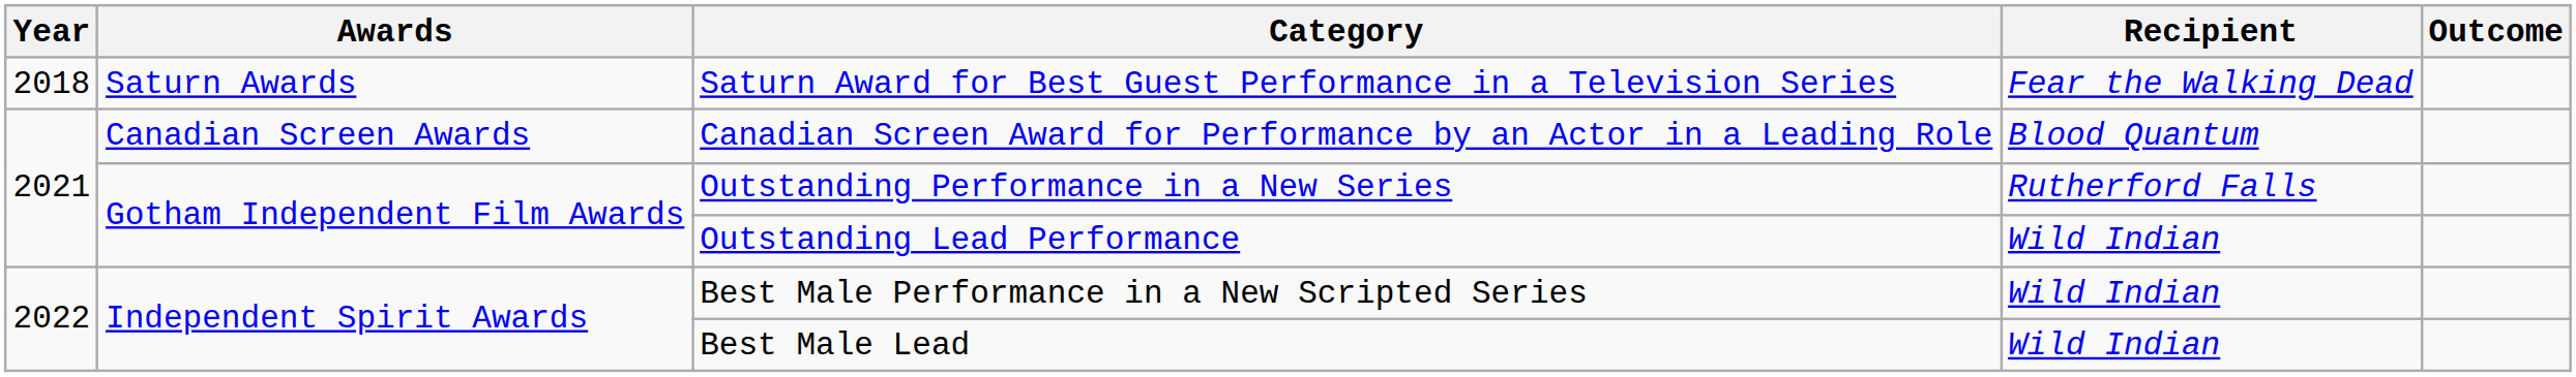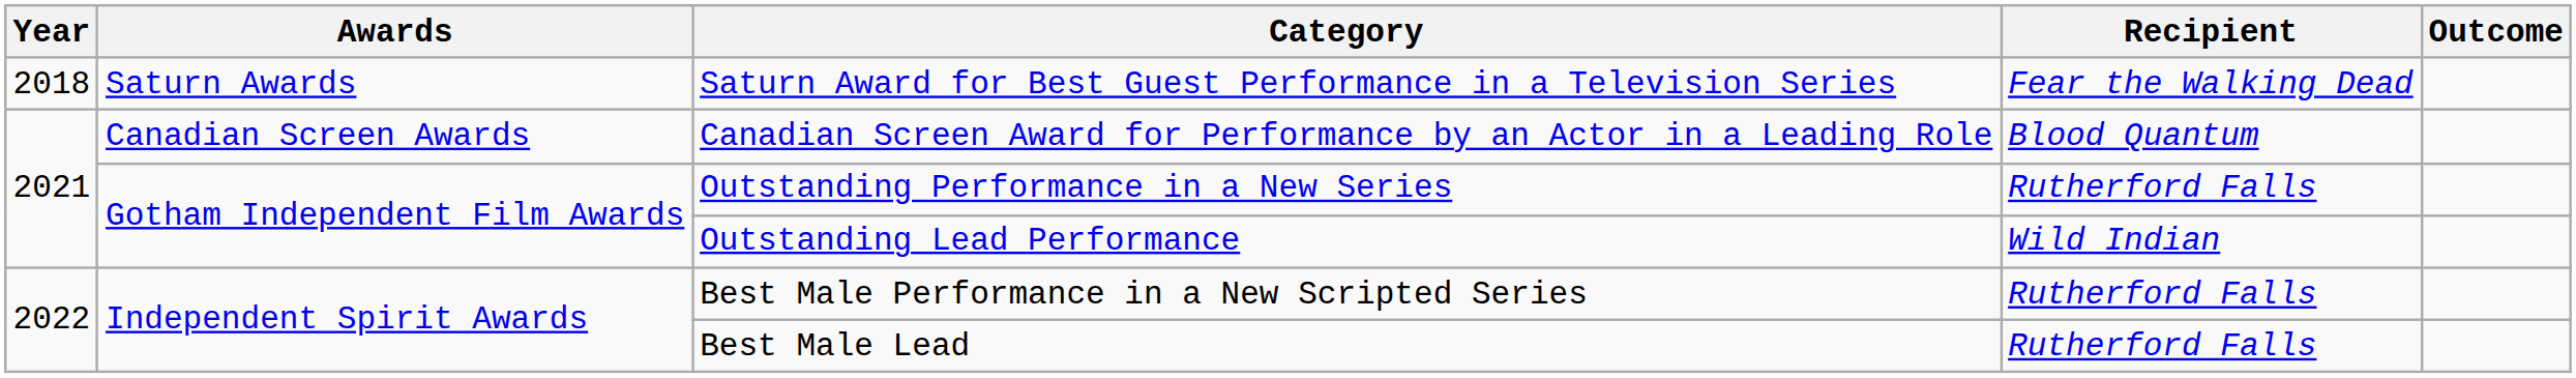Best Male Performance in a New Scripted Series | Recipient: Wild Indian -> Rutherford Falls
Best Male Lead | Recipient: Wild Indian -> Rutherford Falls
